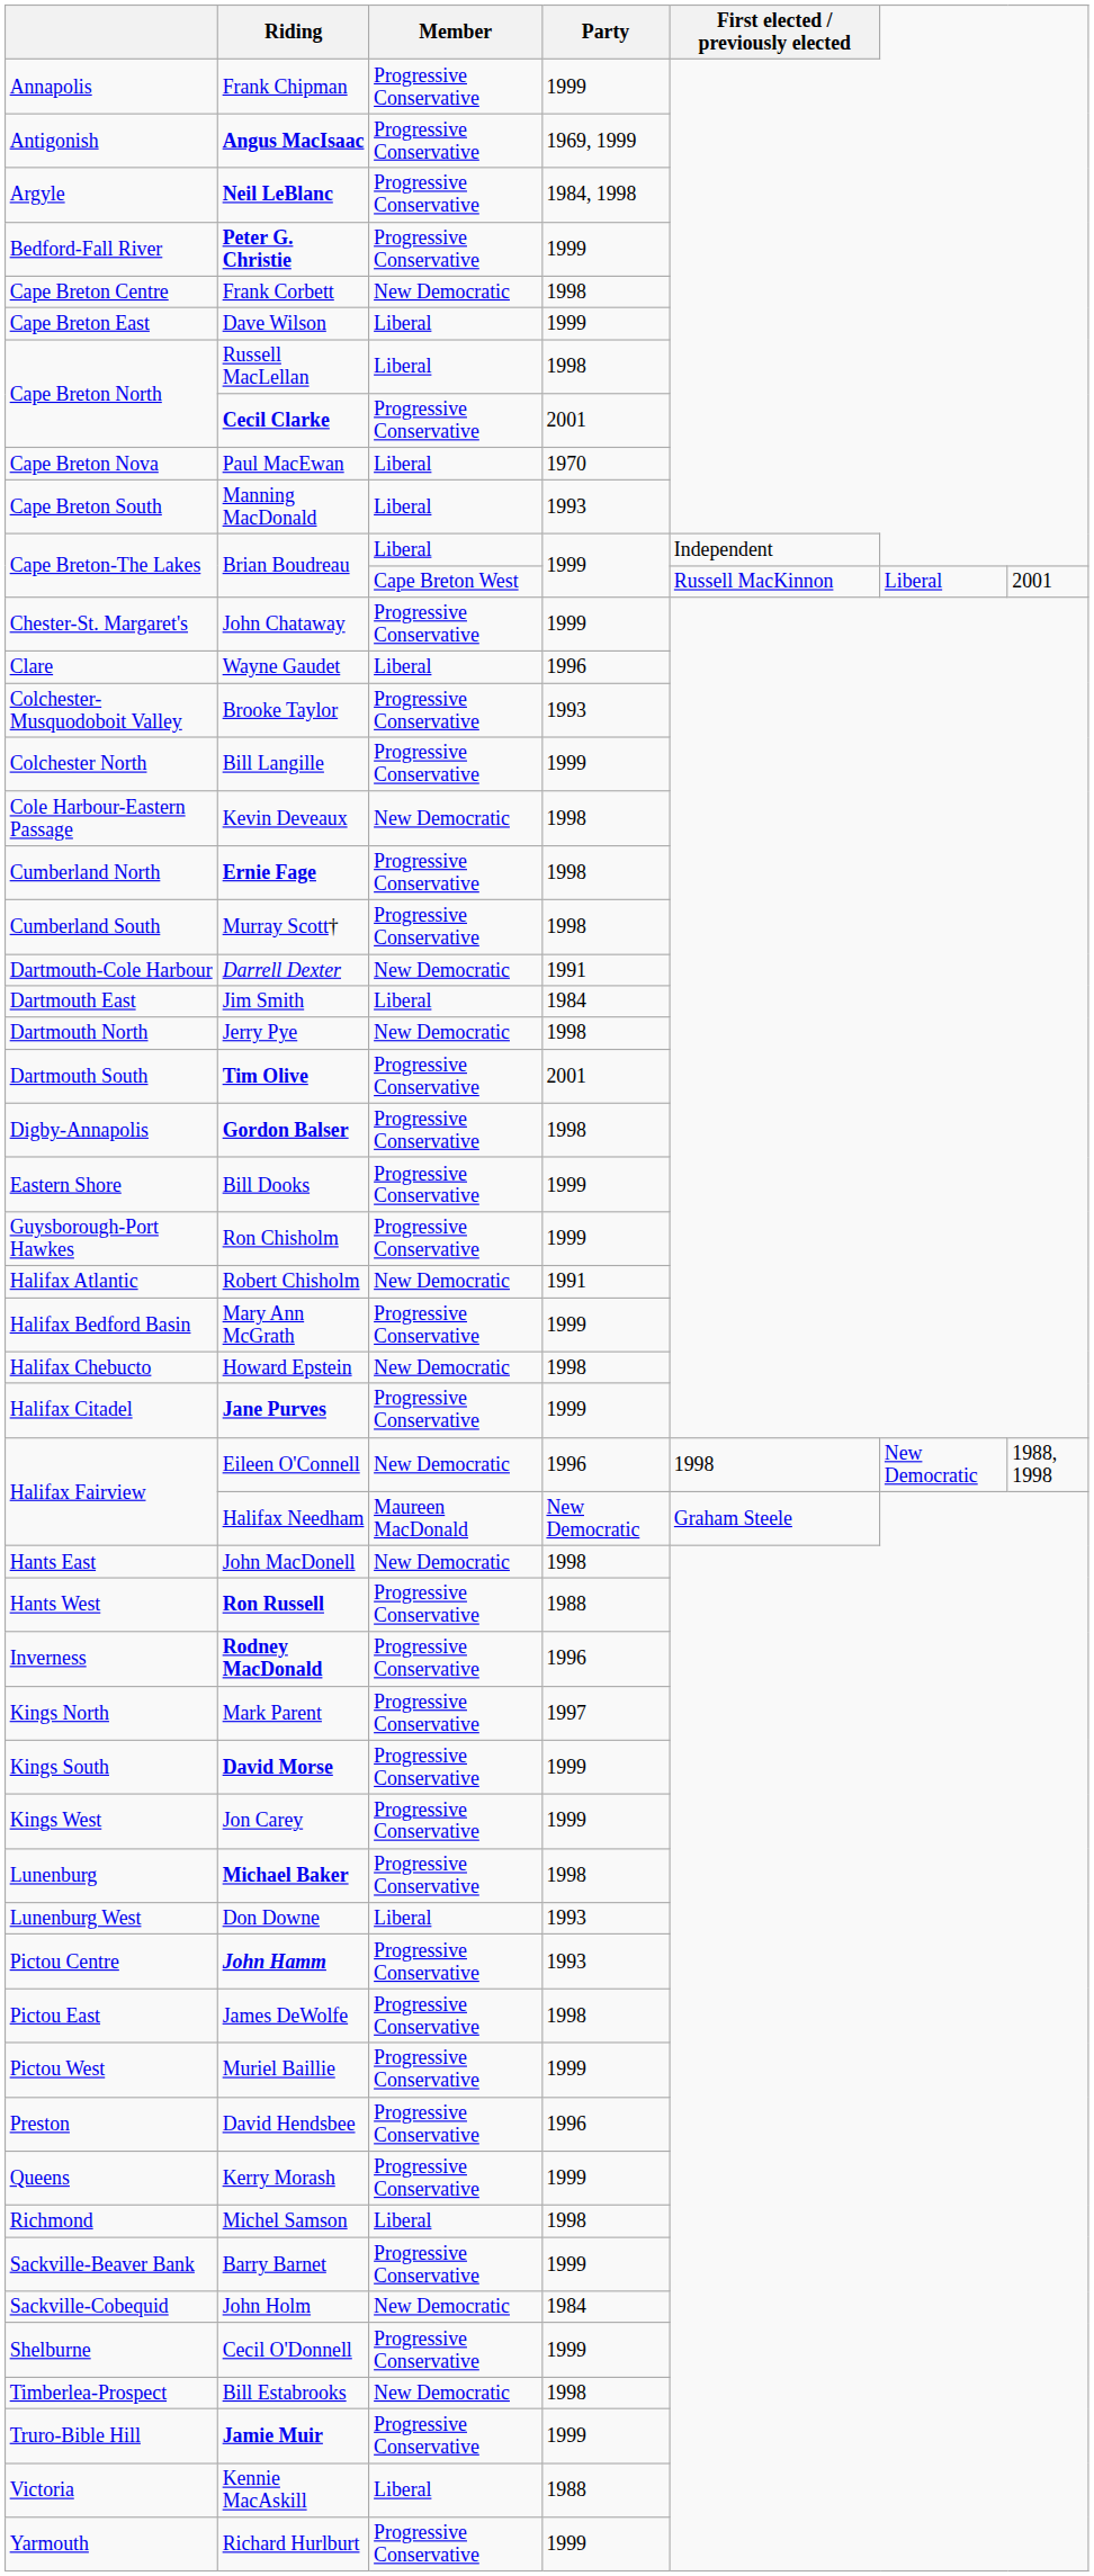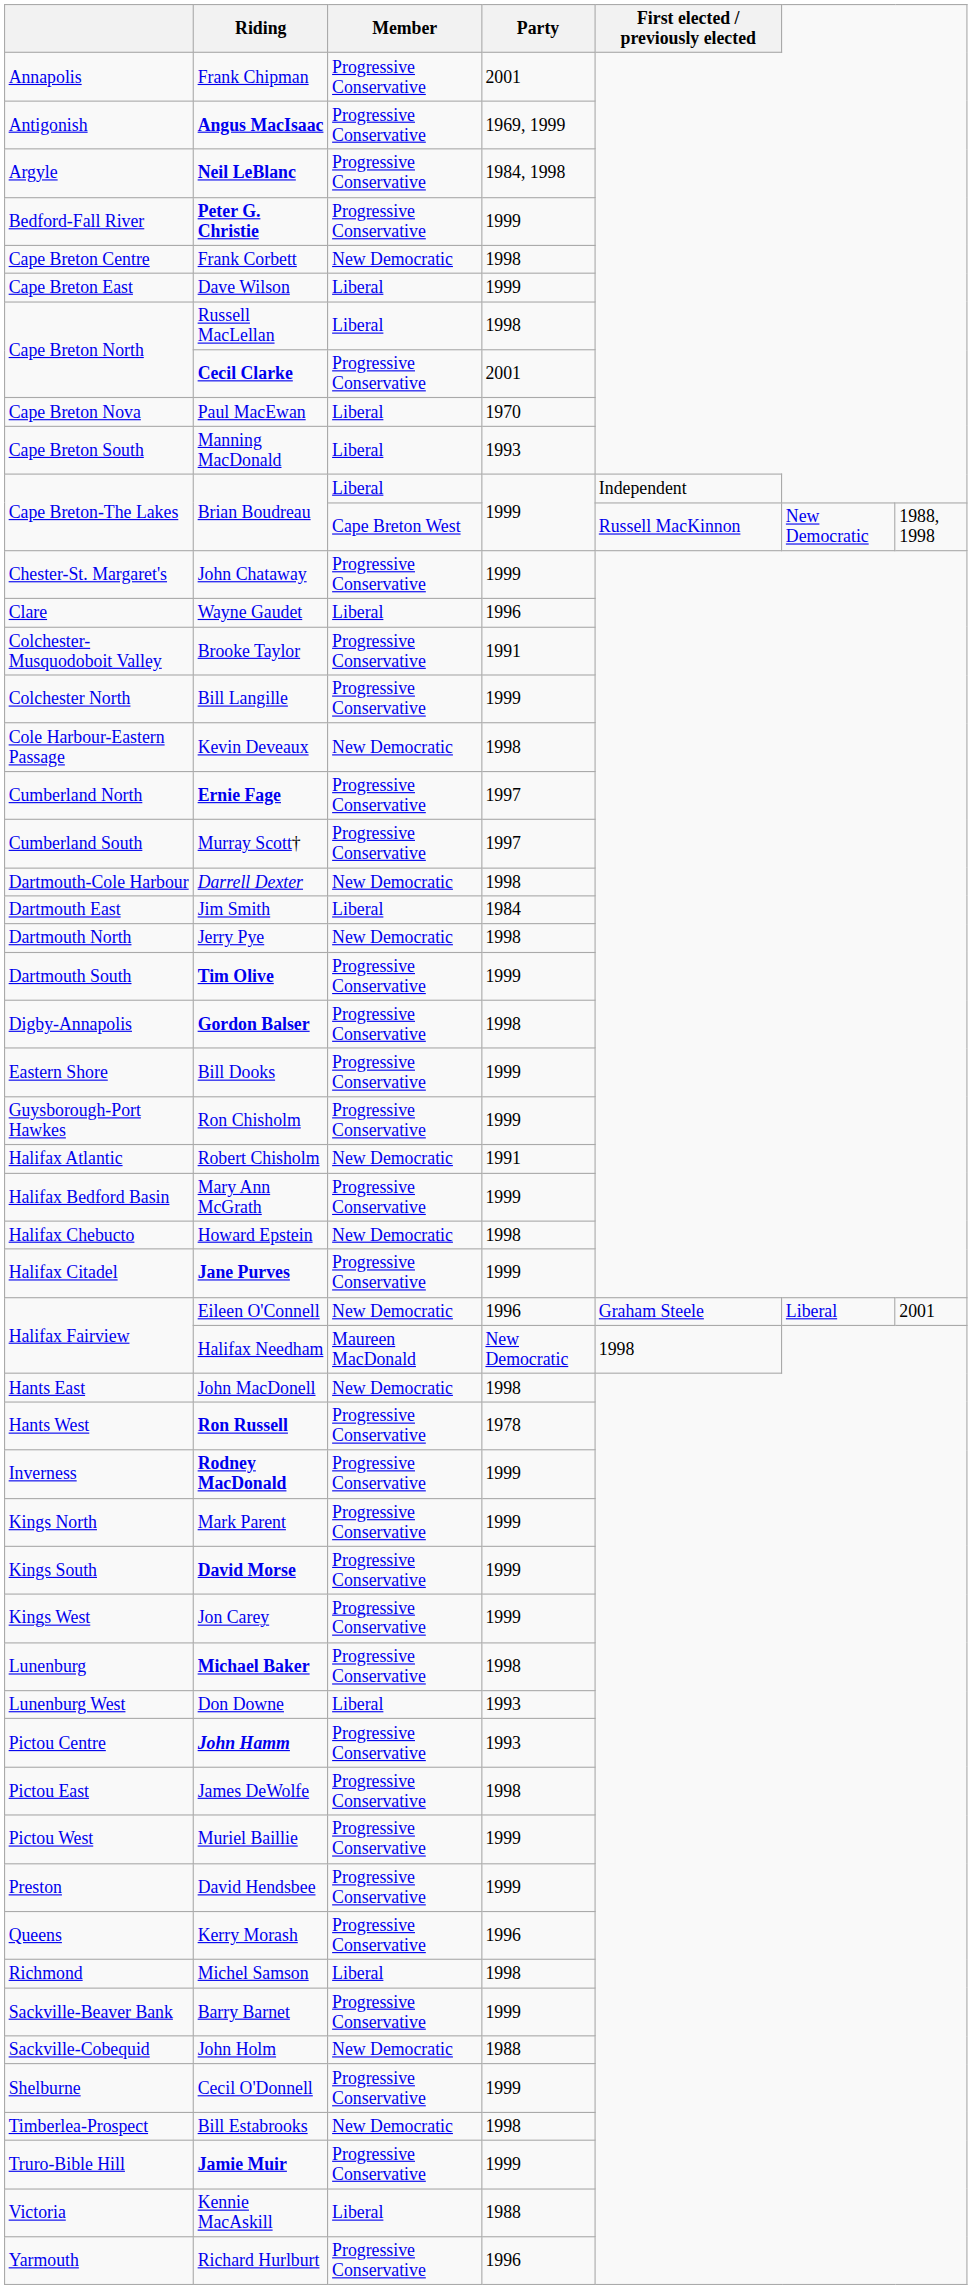Frank Chipman | Party: 1999 -> 2001
Brian Boudreau / Cape Breton West | column 6: Liberal -> New Democratic
Brian Boudreau / Cape Breton West | column 7: 2001 -> 1988, 1998
Brooke Taylor | Party: 1993 -> 1991
Ernie Fage | Party: 1998 -> 1997
Murray Scott† | Party: 1998 -> 1997
Darrell Dexter | Party: 1991 -> 1998
Tim Olive | Party: 2001 -> 1999
Eileen O'Connell | First elected / previously elected: 1998 -> Graham Steele
Eileen O'Connell | column 6: New Democratic -> Liberal
Eileen O'Connell | column 7: 1988, 1998 -> 2001
Halifax Needham | First elected / previously elected: Graham Steele -> 1998
Ron Russell | Party: 1988 -> 1978
Rodney MacDonald | Party: 1996 -> 1999
Mark Parent | Party: 1997 -> 1999
David Hendsbee | Party: 1996 -> 1999
Kerry Morash | Party: 1999 -> 1996
John Holm | Party: 1984 -> 1988
Richard Hurlburt | Party: 1999 -> 1996
